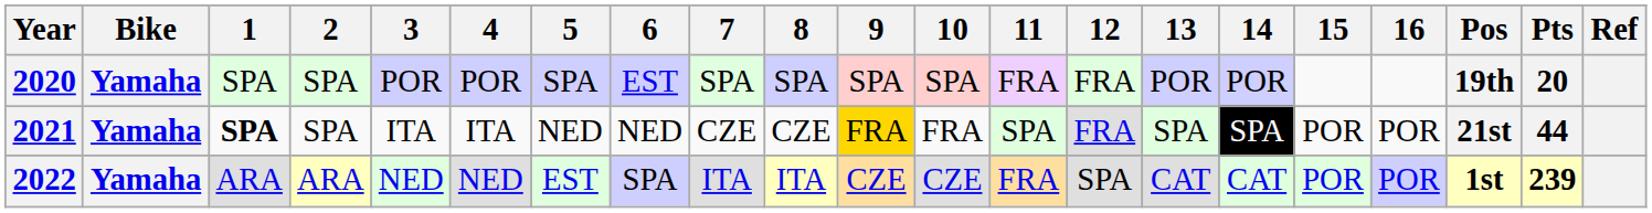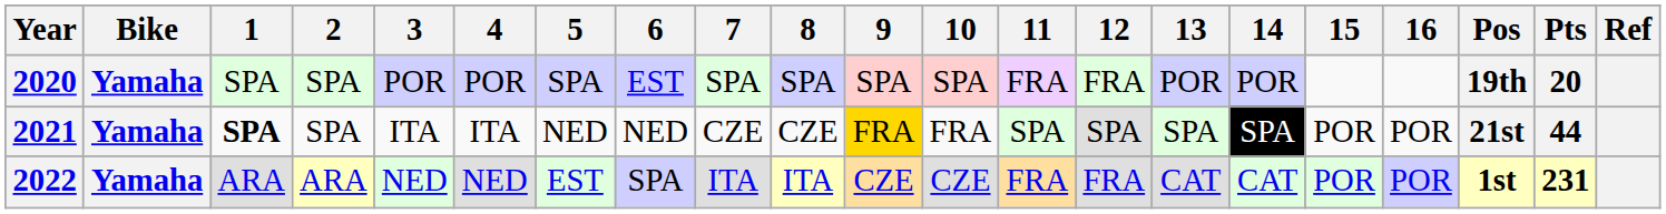2021 | 12: FRA -> SPA
2022 | 12: SPA -> FRA
2022 | Pts: 239 -> 231
